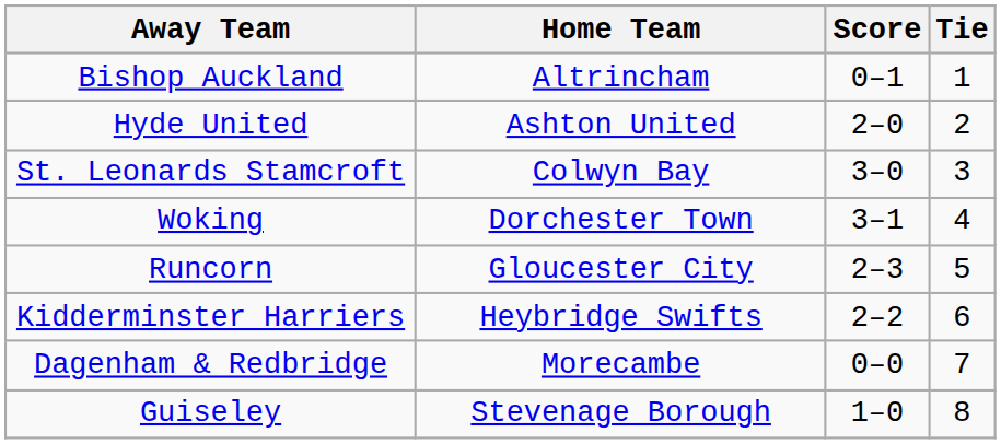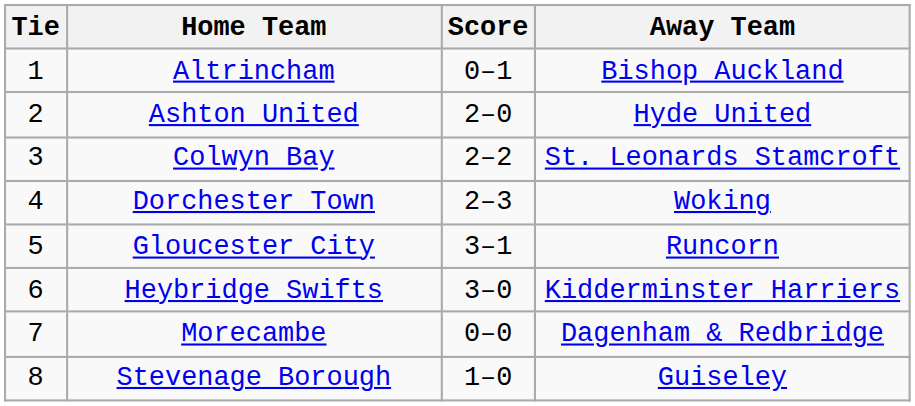columns swapped: Tie <-> Away Team
Colwyn Bay | Score: 3–0 -> 2–2
Dorchester Town | Score: 3–1 -> 2–3
Gloucester City | Score: 2–3 -> 3–1
Heybridge Swifts | Score: 2–2 -> 3–0
